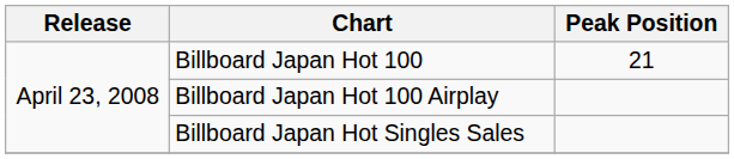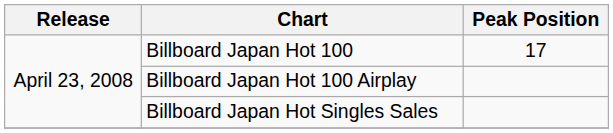Billboard Japan Hot 100 | Peak Position: 21 -> 17
